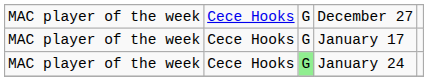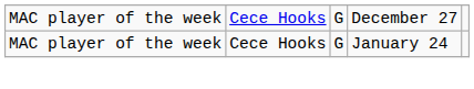- row: MAC player of the week | Cece Hooks | G | January 17
January 24 | column 3: lightgreen background -> no background
